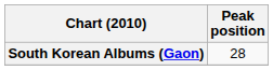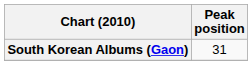South Korean Albums (Gaon) | Peak position: 28 -> 31
